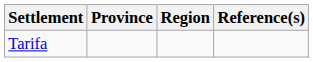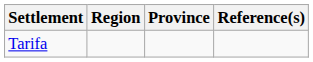columns swapped: Province <-> Region
